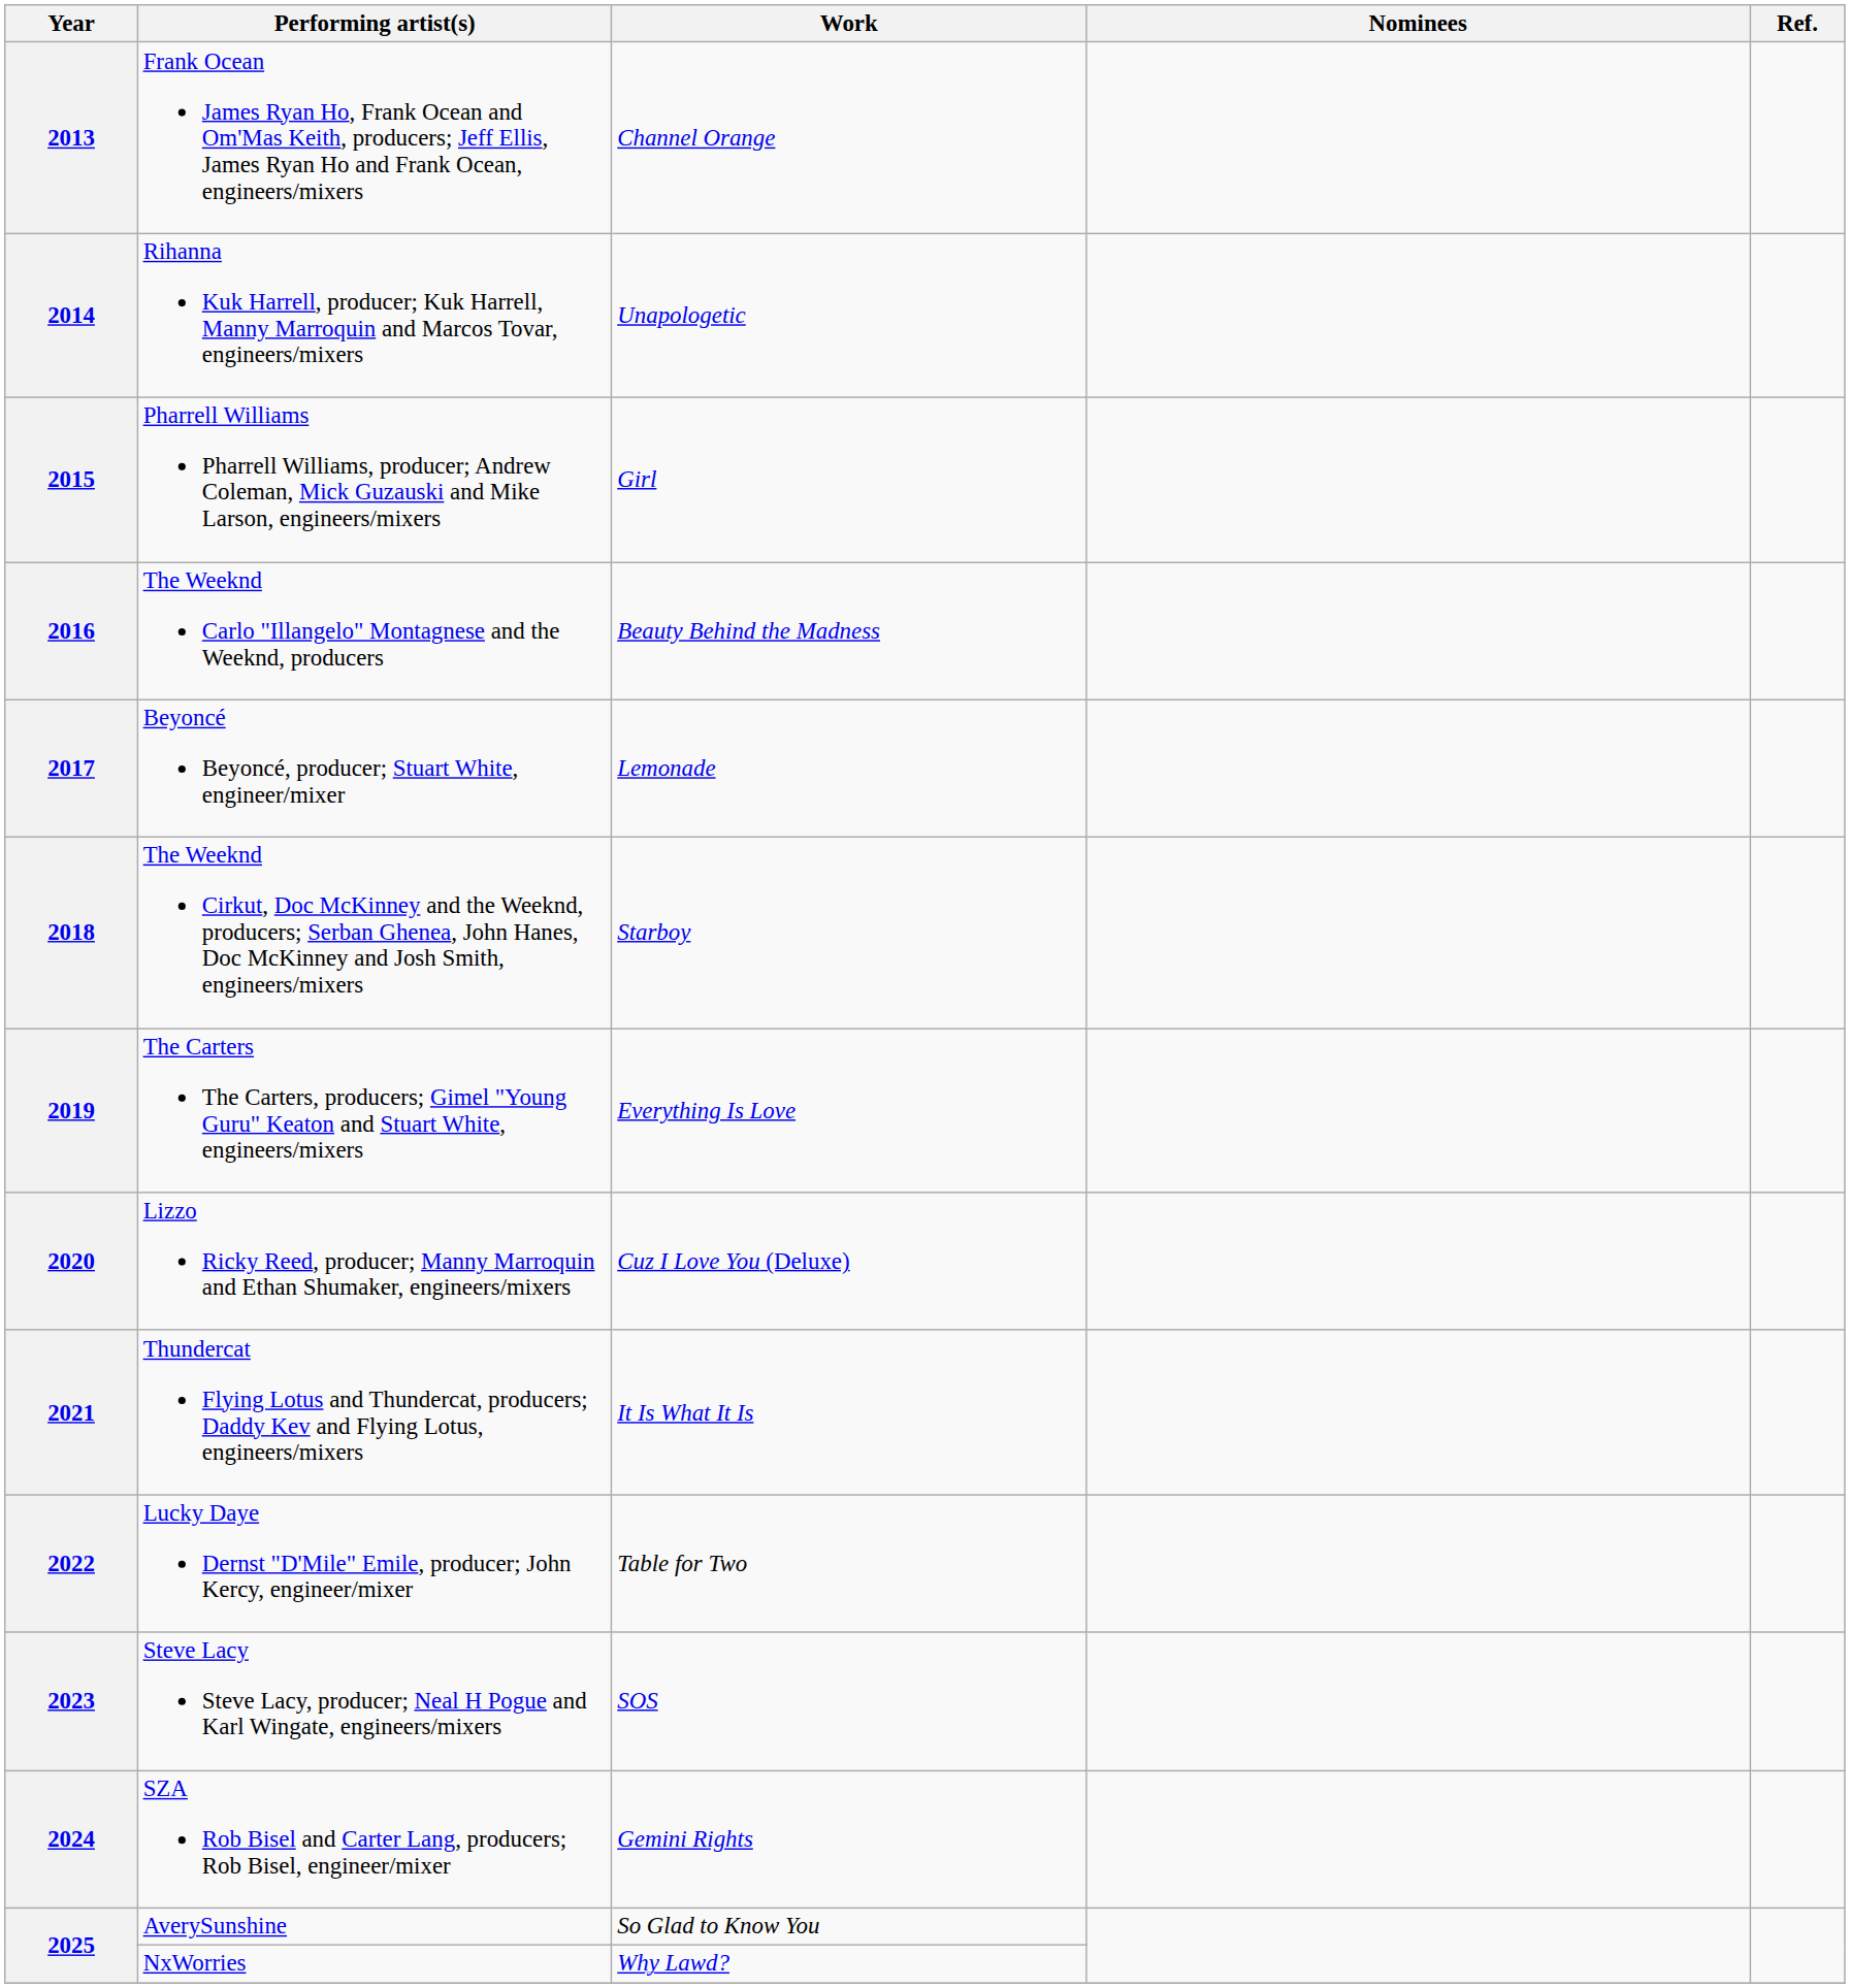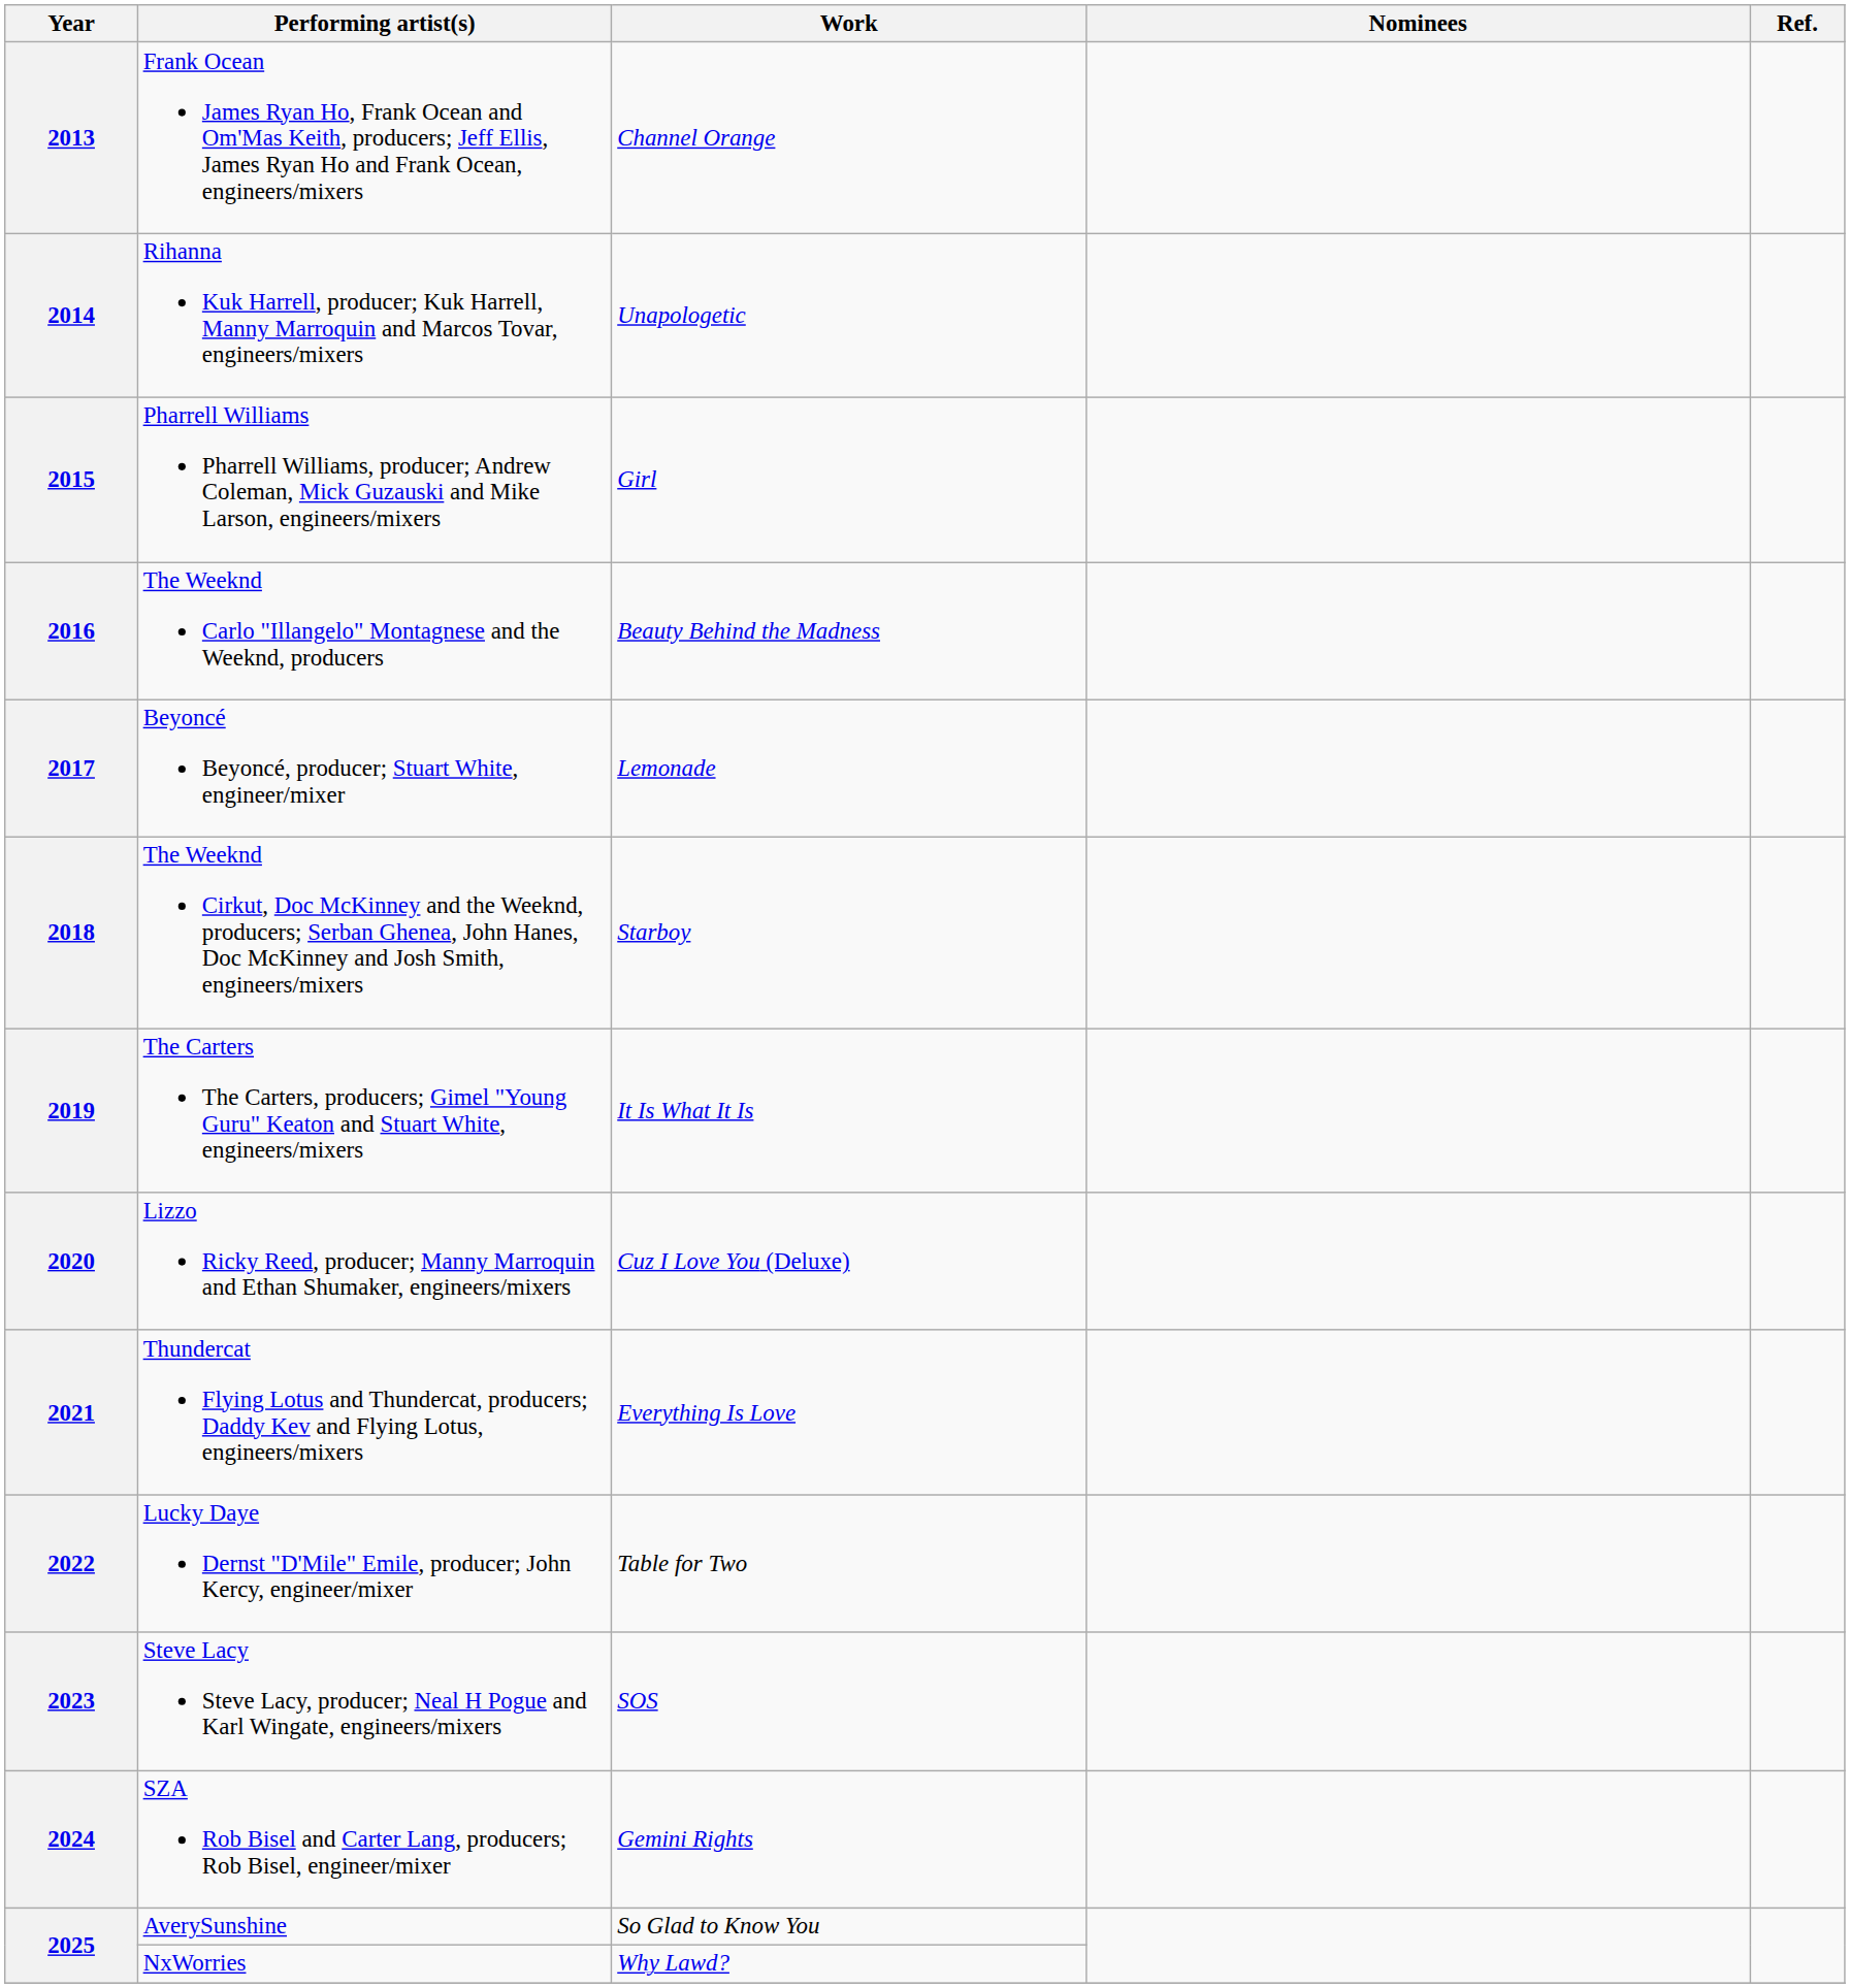2019 | Work: Everything Is Love -> It Is What It Is
2021 | Work: It Is What It Is -> Everything Is Love
